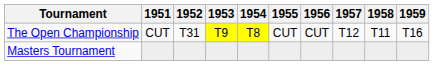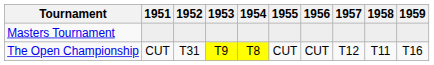rows swapped: Masters Tournament <-> The Open Championship
